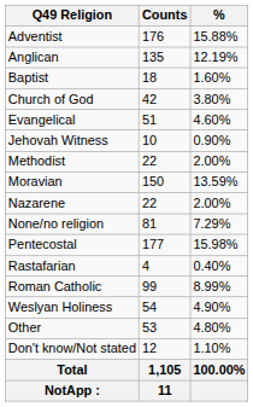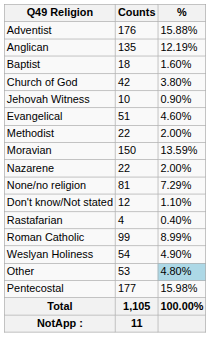rows swapped: Evangelical <-> Jehovah Witness
rows swapped: Pentecostal <-> Don't know/Not stated
Other | %: no background -> lightblue background
